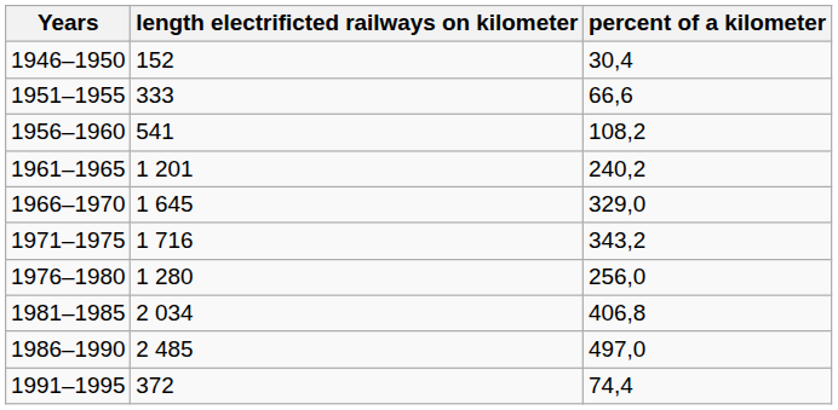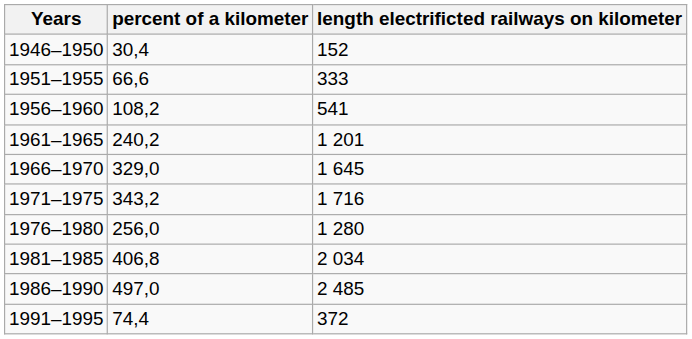columns swapped: percent of a kilometer <-> length electrificted railways on kilometer
